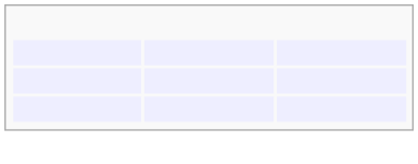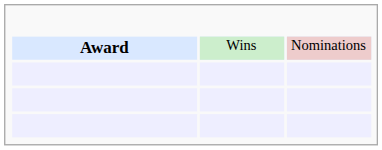+ row: Award | Wins | Nominations
